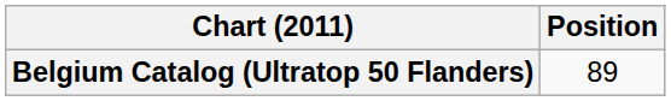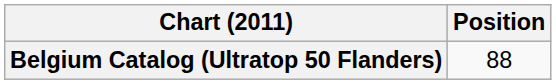Belgium Catalog (Ultratop 50 Flanders) | Position: 89 -> 88
